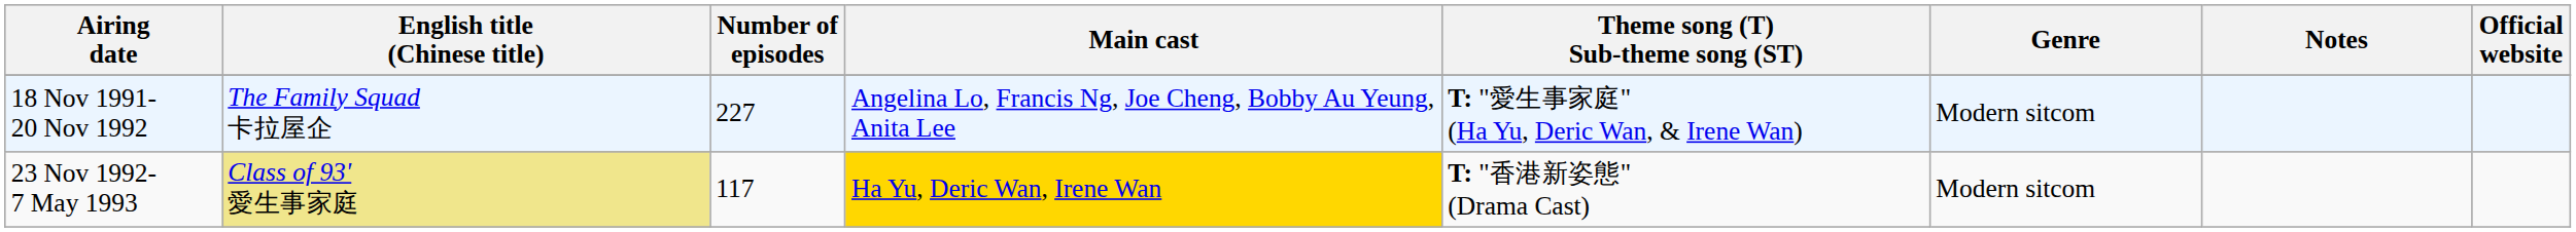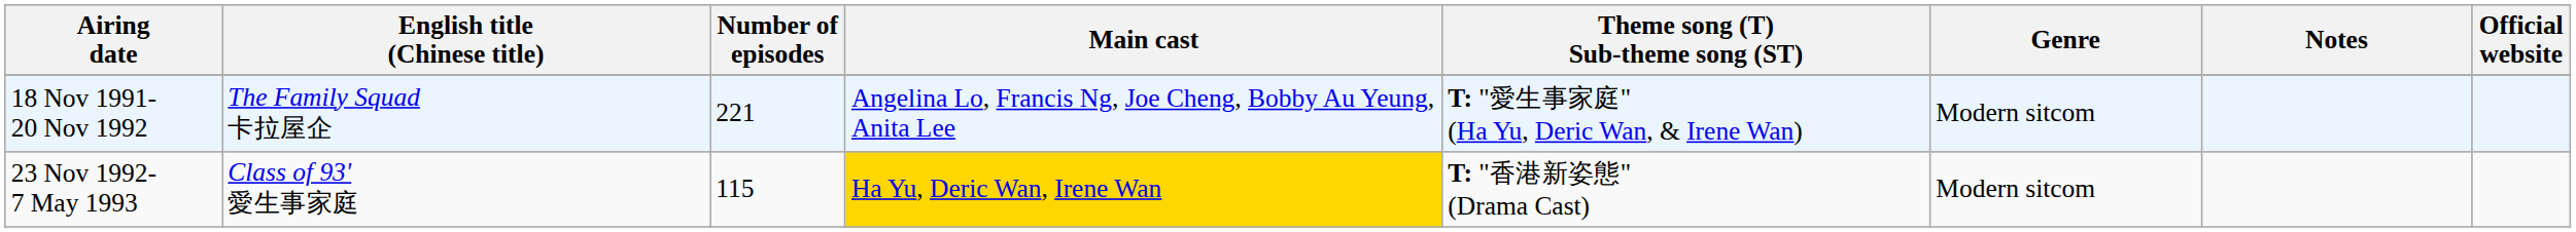18 Nov 1991- 20 Nov 1992 | Number of episodes: 227 -> 221
23 Nov 1992- 7 May 1993 | English title (Chinese title): khaki background -> no background
23 Nov 1992- 7 May 1993 | Number of episodes: 117 -> 115
